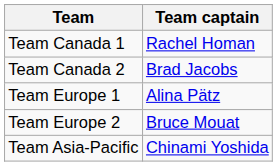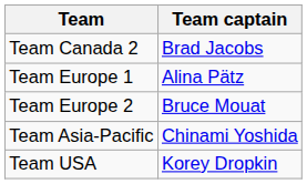- row: Team Canada 1 | Rachel Homan
+ row: Team USA | Korey Dropkin
